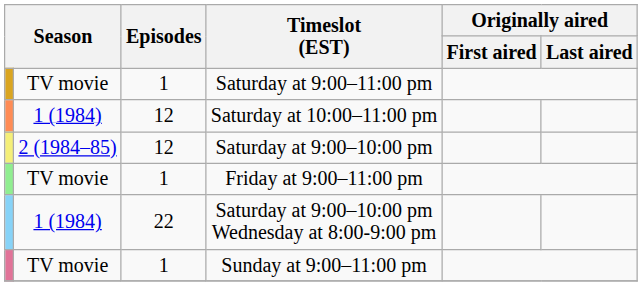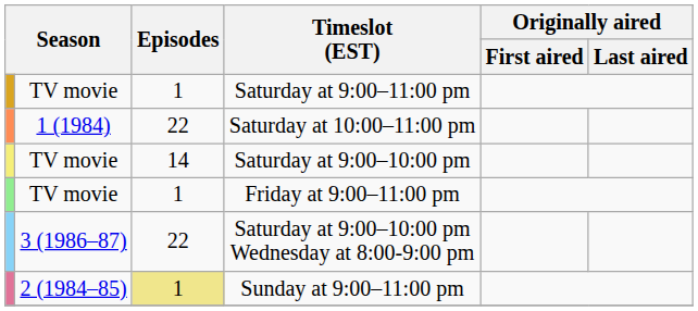Saturday at 10:00–11:00 pm | Episodes: 12 -> 22
Saturday at 9:00–10:00 pm | column 2: 2 (1984–85) -> TV movie
Saturday at 9:00–10:00 pm | Episodes: 12 -> 14
Saturday at 9:00–10:00 pm Wednesday at 8:00-9:00 pm | column 2: 1 (1984) -> 3 (1986–87)
Sunday at 9:00–11:00 pm | column 2: TV movie -> 2 (1984–85)
Sunday at 9:00–11:00 pm | Episodes: no background -> khaki background
